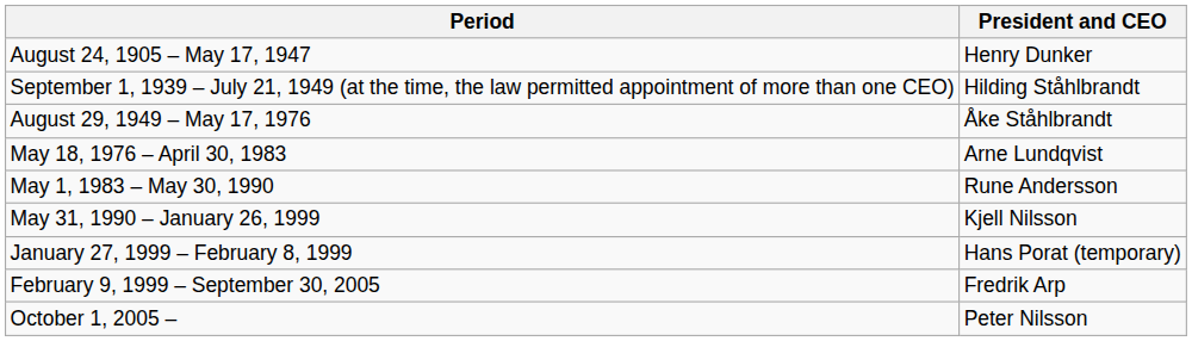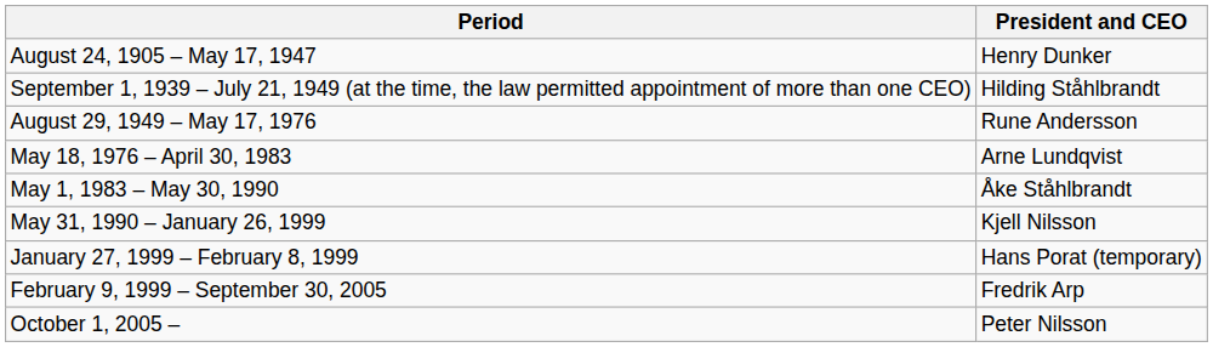August 29, 1949 – May 17, 1976 | President and CEO: Åke Ståhlbrandt -> Rune Andersson
May 1, 1983 – May 30, 1990 | President and CEO: Rune Andersson -> Åke Ståhlbrandt
